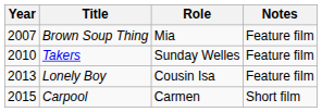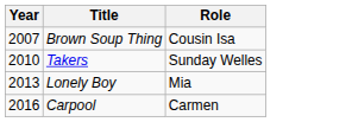- column: Notes | Feature film | Feature film | Feature film | Short film
Brown Soup Thing | Role: Mia -> Cousin Isa
Lonely Boy | Role: Cousin Isa -> Mia
Carpool | Year: 2015 -> 2016
